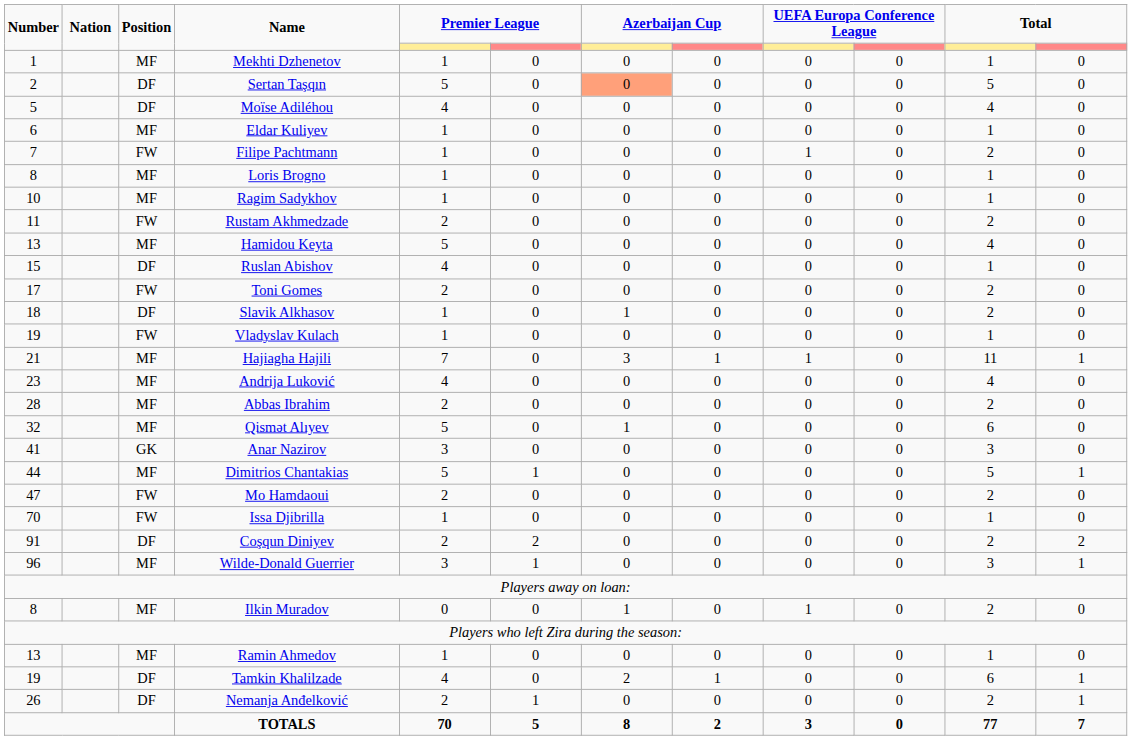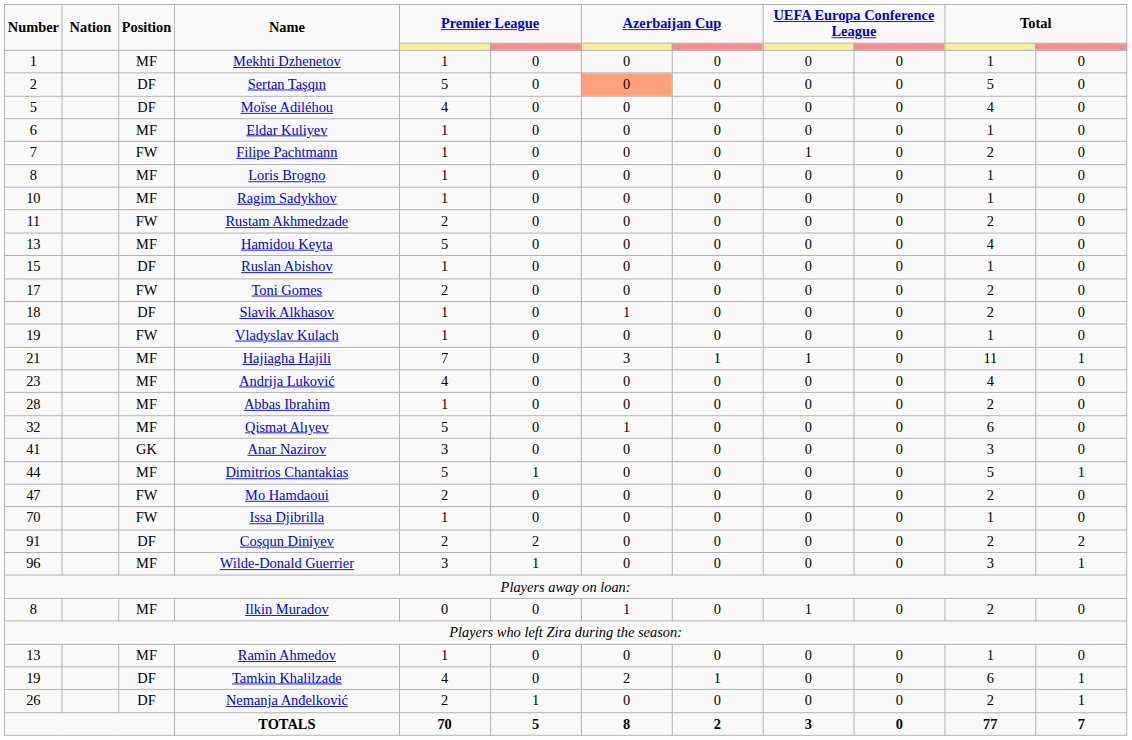Ruslan Abishov | column 5: 4 -> 1
Abbas Ibrahim | column 5: 2 -> 1
